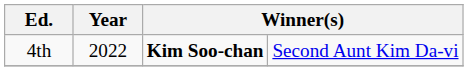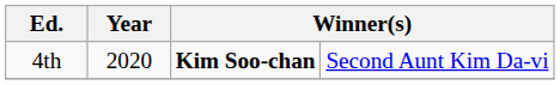4th | Year: 2022 -> 2020
